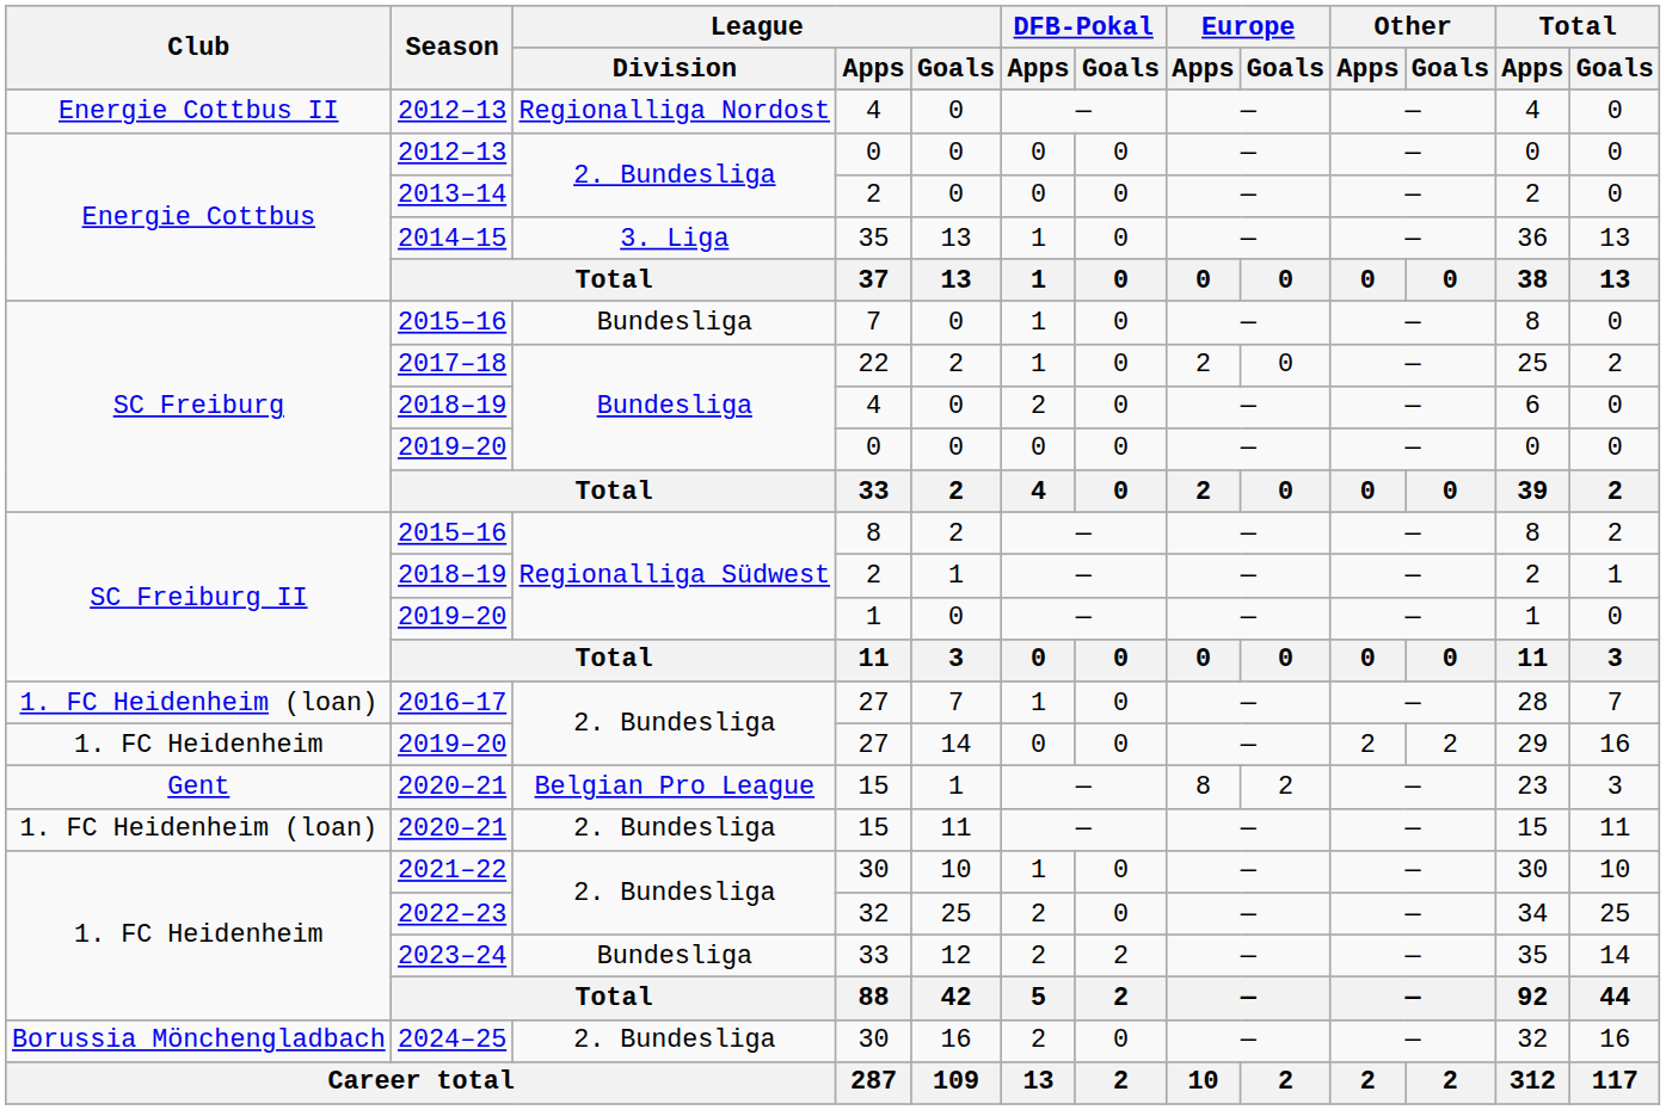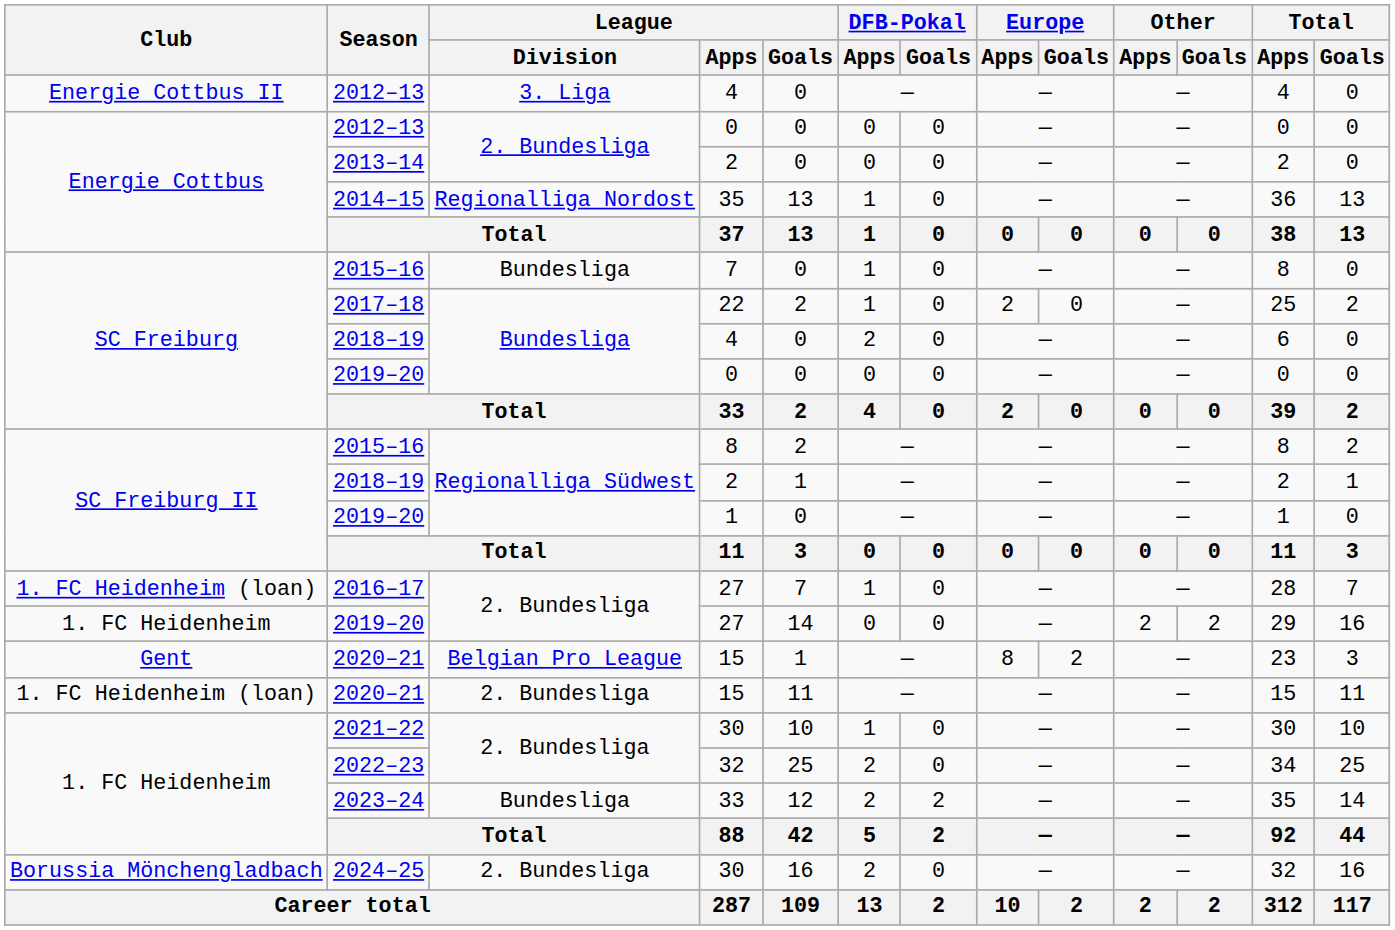Energie Cottbus II / 2012–13 | League / Division: Regionalliga Nordost -> 3. Liga
2014–15 | League / Division: 3. Liga -> Regionalliga Nordost
